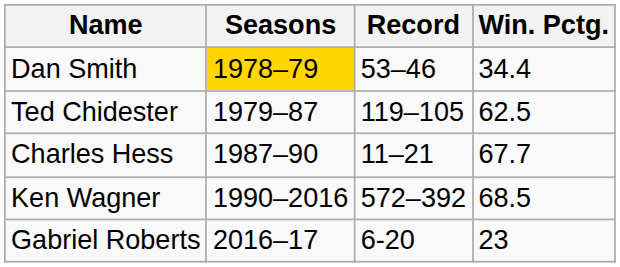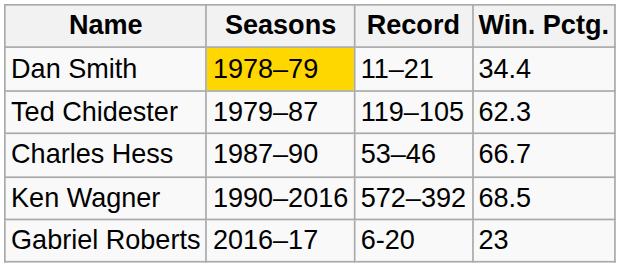Dan Smith | Record: 53–46 -> 11–21
Ted Chidester | Win. Pctg.: 62.5 -> 62.3
Charles Hess | Record: 11–21 -> 53–46
Charles Hess | Win. Pctg.: 67.7 -> 66.7
